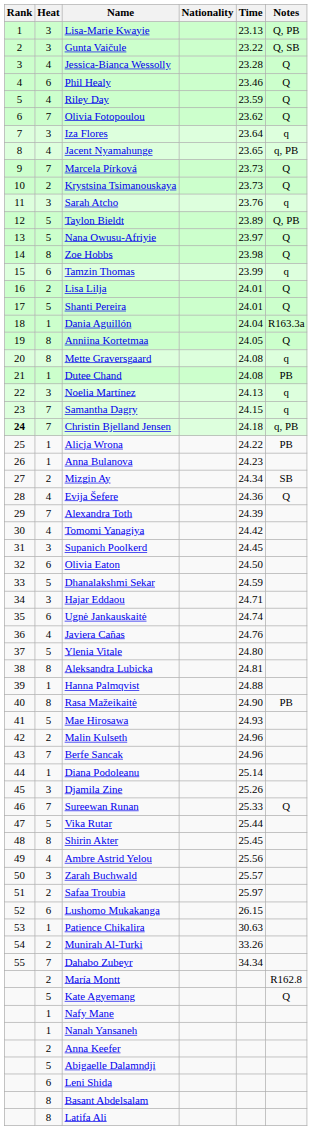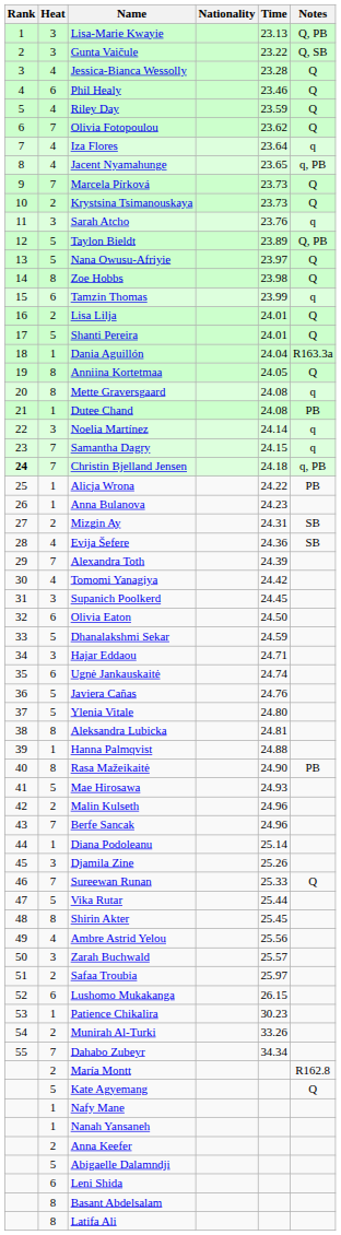Iza Flores | Heat: 3 -> 4
Noelia Martínez | Time: 24.13 -> 24.14
Mizgin Ay | Time: 24.34 -> 24.31
Evija Šefere | Notes: Q -> SB
Javiera Cañas | Heat: 4 -> 5
Patience Chikalira | Time: 30.63 -> 30.23
